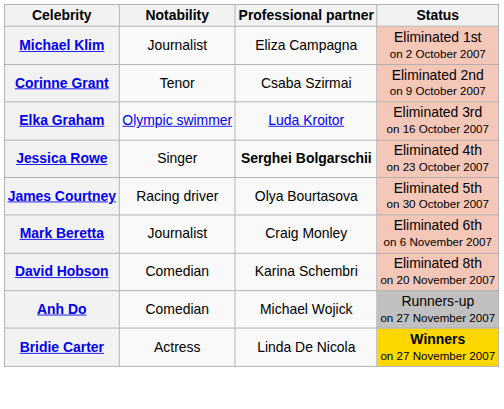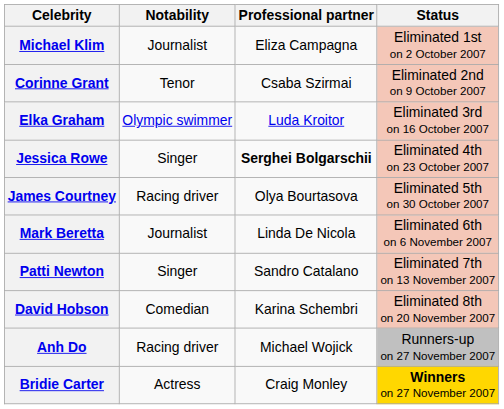Mark Beretta | Professional partner: Craig Monley -> Linda De Nicola
+ row: Patti Newton | Singer | Sandro Catalano | Eliminated 7th on 13 November 2007
Anh Do | Notability: Comedian -> Racing driver
Bridie Carter | Professional partner: Linda De Nicola -> Craig Monley
